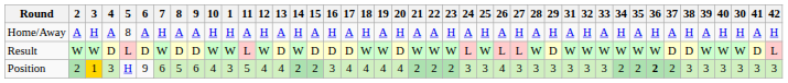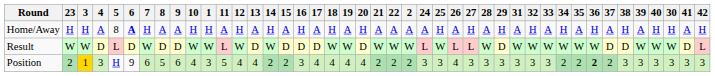columns swapped: 2 <-> 23
Home/Away | 6: normal -> bold
